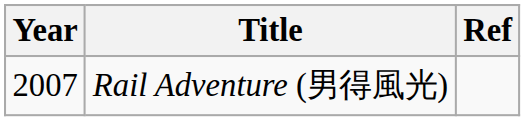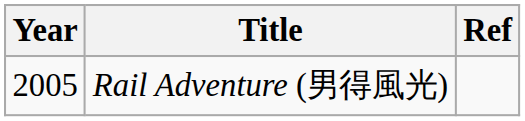Rail Adventure (男得風光) | Year: 2007 -> 2005
